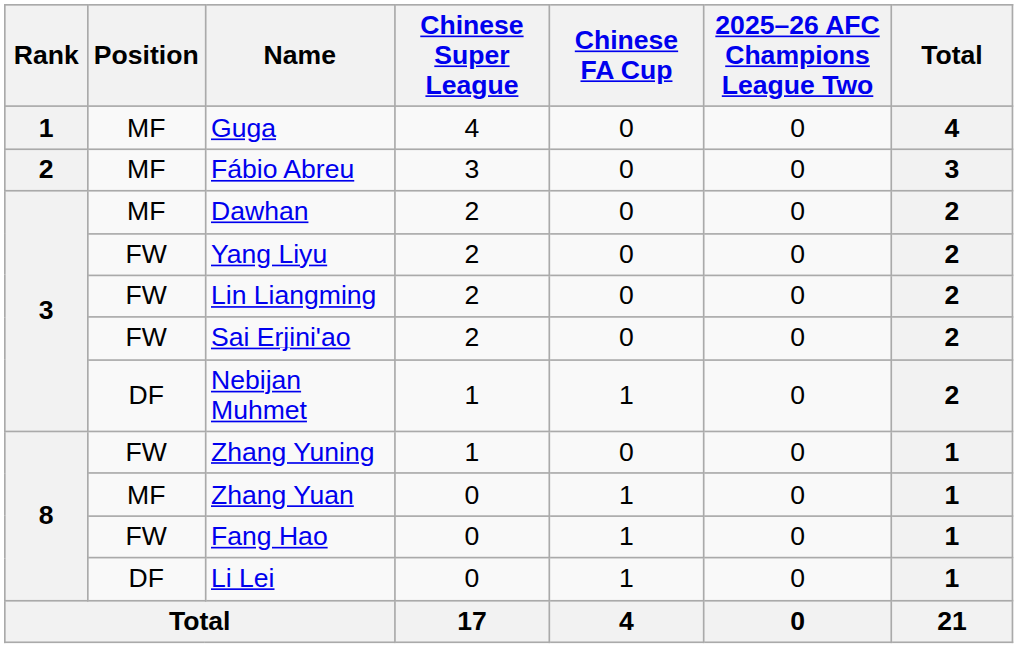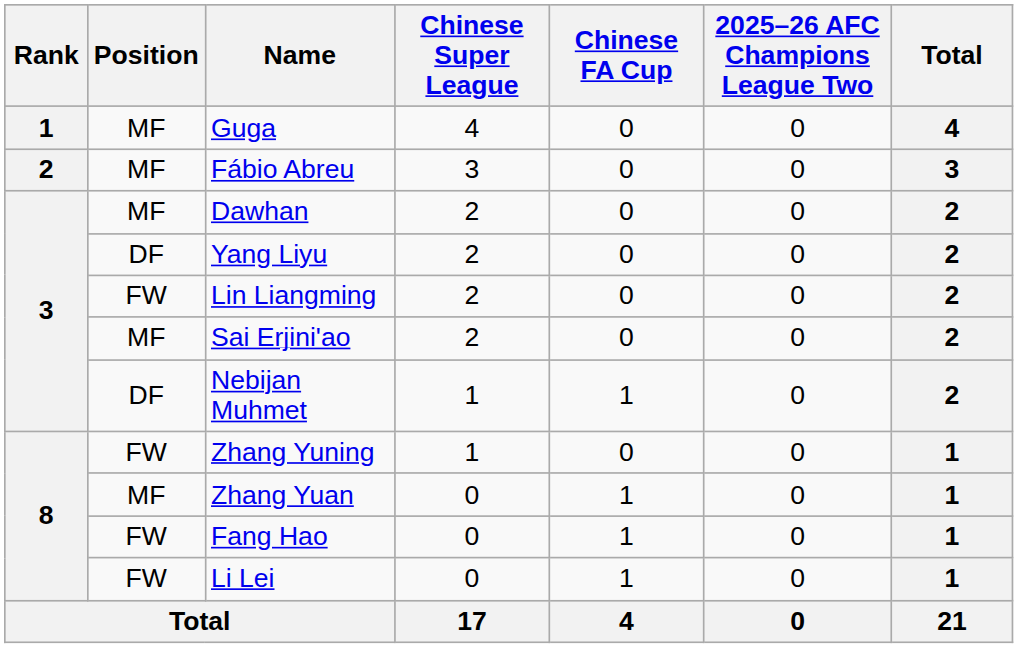Yang Liyu | Position: FW -> DF
Sai Erjini'ao | Position: FW -> MF
Li Lei | Position: DF -> FW
